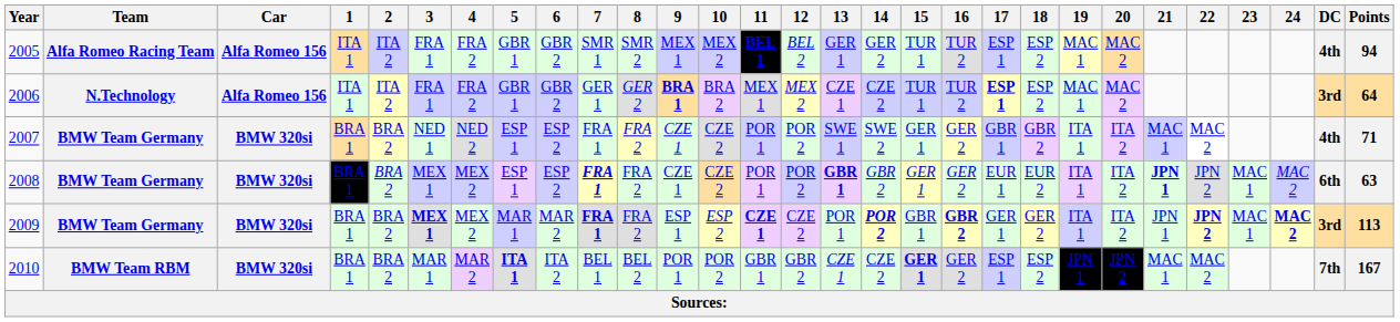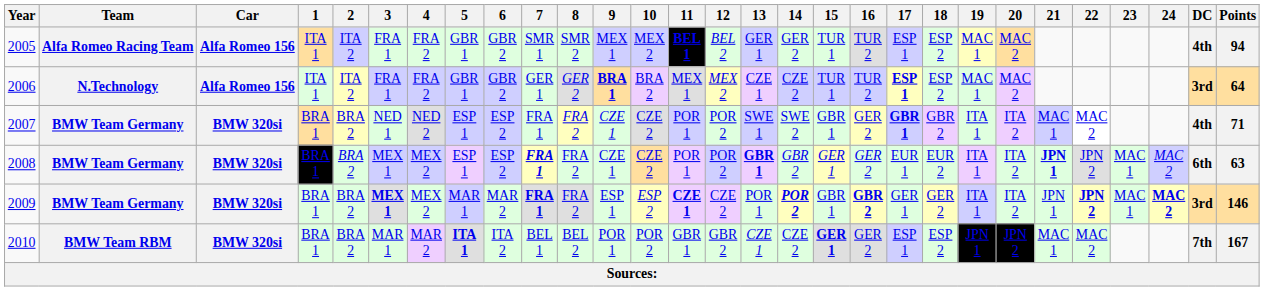2007 | 15: GER 1 -> GBR 1
2007 | 17: normal -> bold
2009 | Points: 113 -> 146
